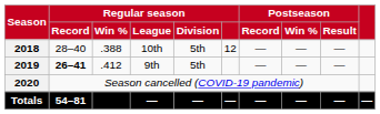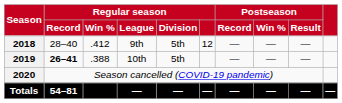2018 | Regular season / Win %: .388 -> .412
2018 | Regular season / League: 10th -> 9th
2019 | Regular season / Win %: .412 -> .388
2019 | Regular season / League: 9th -> 10th
